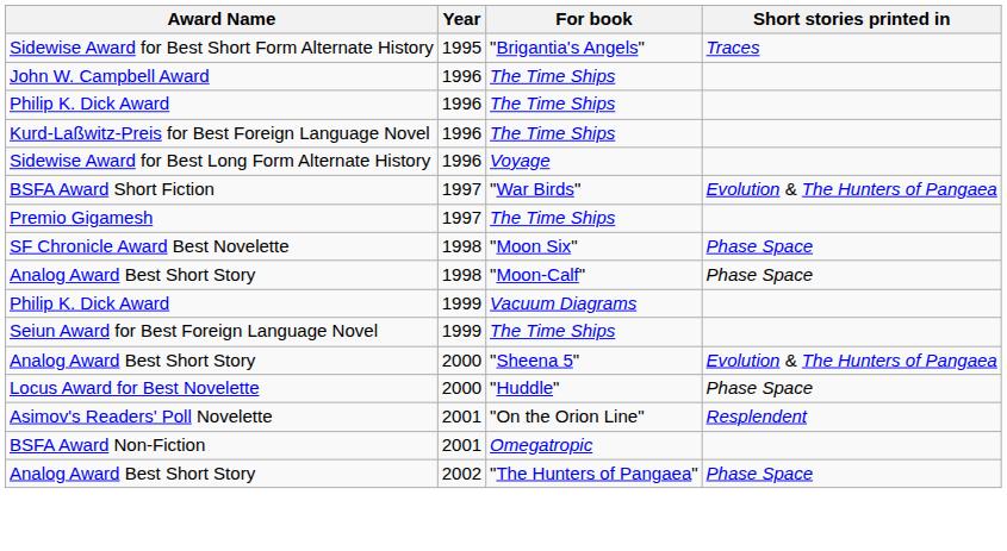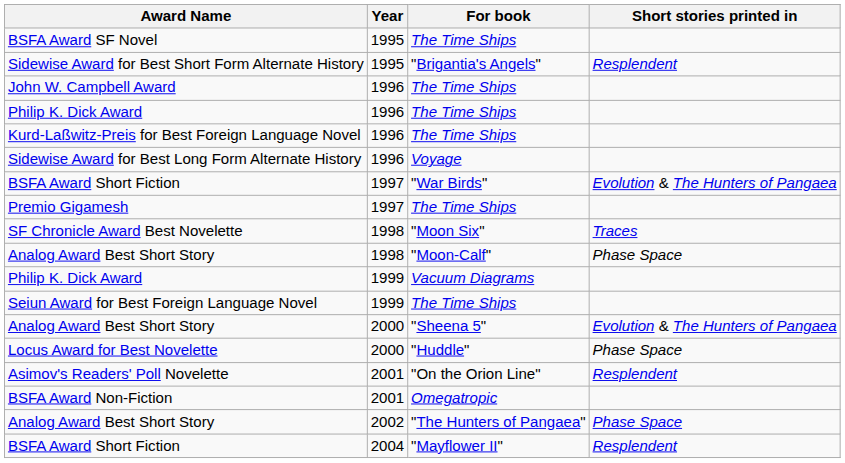+ row: BSFA Award SF Novel | 1995 | The Time Ships
Sidewise Award for Best Short Form Alternate History | Short stories printed in: Traces -> Resplendent
SF Chronicle Award Best Novelette | Short stories printed in: Phase Space -> Traces
+ row: BSFA Award Short Fiction | 2004 | "Mayflower II" | Resplendent
